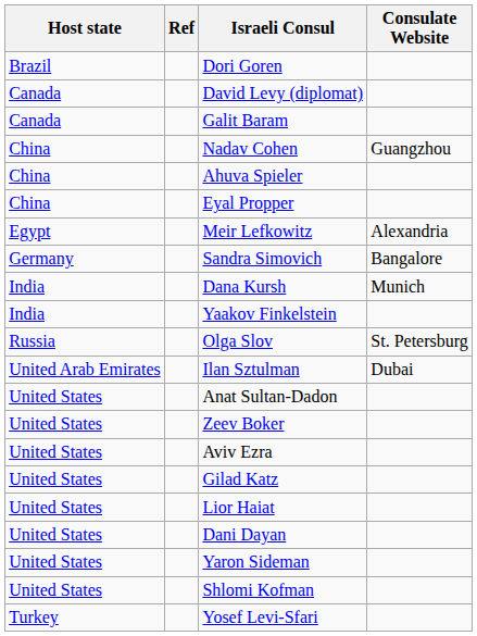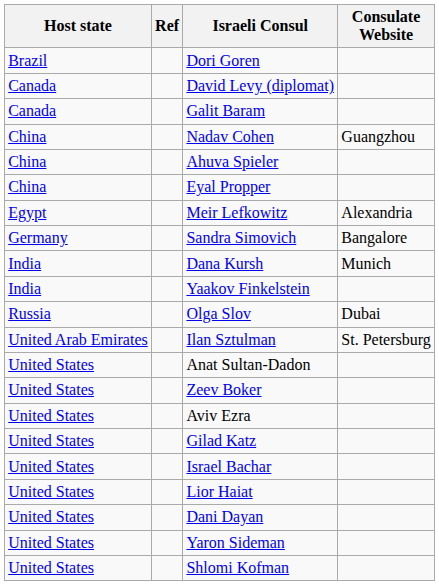Olga Slov | Consulate Website: St. Petersburg -> Dubai
Ilan Sztulman | Consulate Website: Dubai -> St. Petersburg
+ row: United States | Israel Bachar
- row: Turkey | Yosef Levi-Sfari
